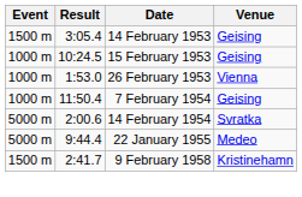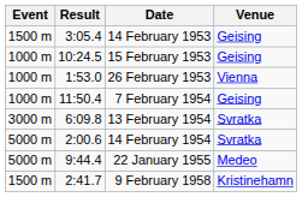+ row: 3000 m | 6:09.8 | 13 February 1954 | Svratka
